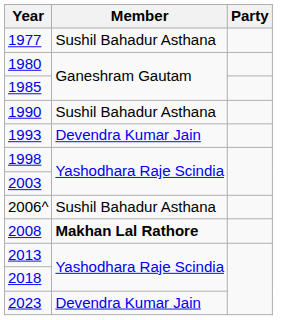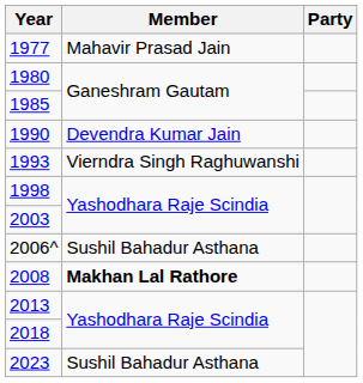1977 | Member: Sushil Bahadur Asthana -> Mahavir Prasad Jain
1990 | Member: Sushil Bahadur Asthana -> Devendra Kumar Jain
1993 | Member: Devendra Kumar Jain -> Vierndra Singh Raghuwanshi
2023 | Member: Devendra Kumar Jain -> Sushil Bahadur Asthana
